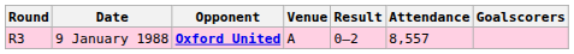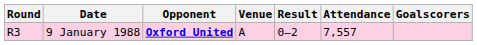9 January 1988 | Attendance: 8,557 -> 7,557
